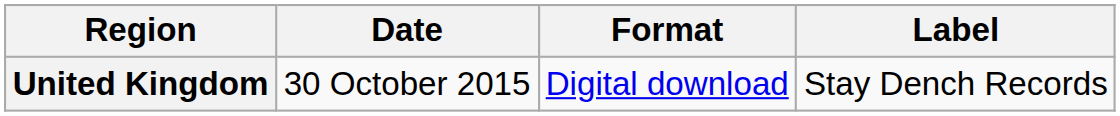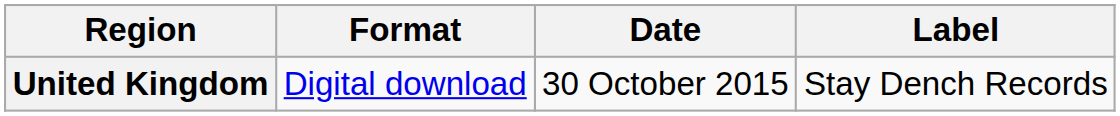columns swapped: Date <-> Format
